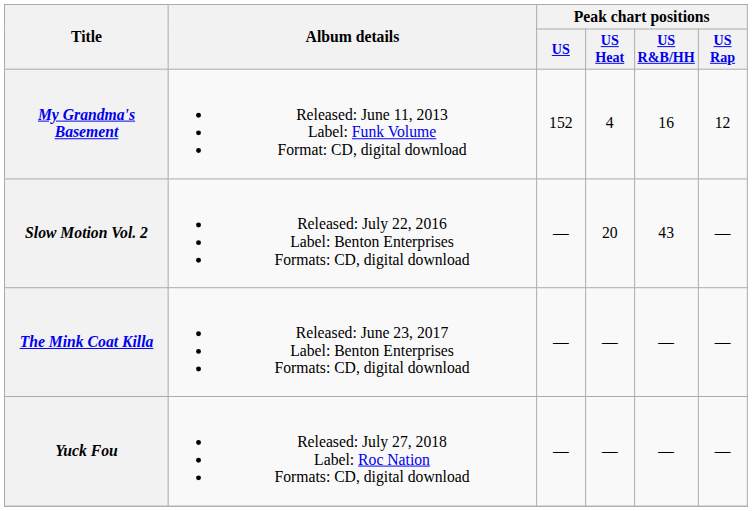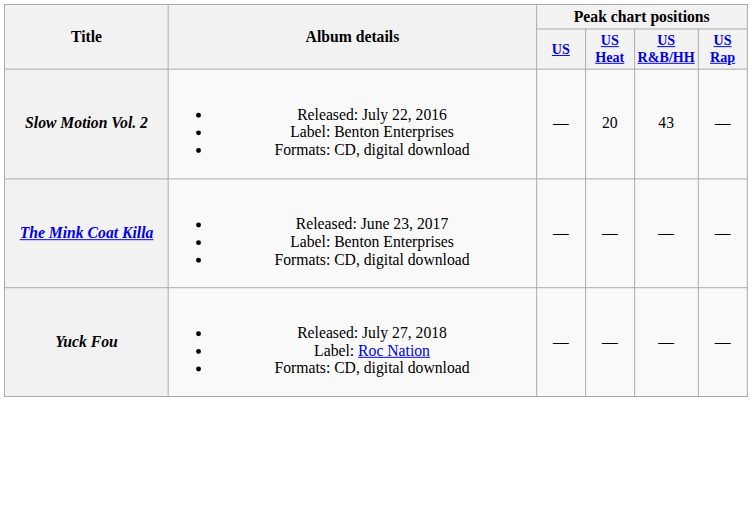- row: My Grandma's Basement | Released: June 11, 2013 Label: Funk Volume Format: CD, digital download | 152 | 4 | 16 | 12
